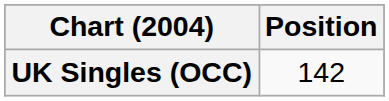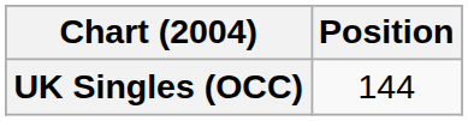UK Singles (OCC) | Position: 142 -> 144
